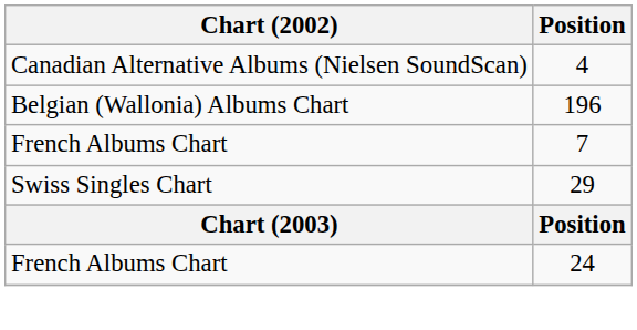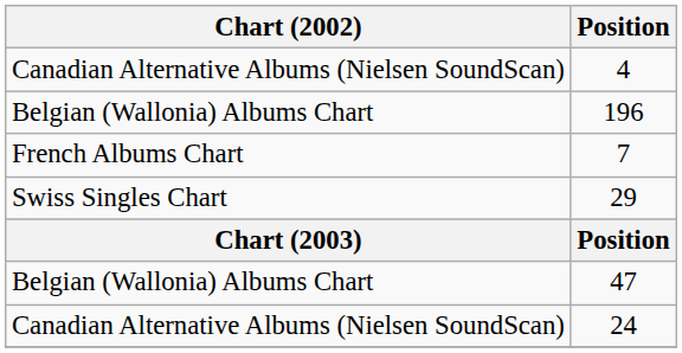+ row: Belgian (Wallonia) Albums Chart | 47
24 | Chart (2002): French Albums Chart -> Canadian Alternative Albums (Nielsen SoundScan)
